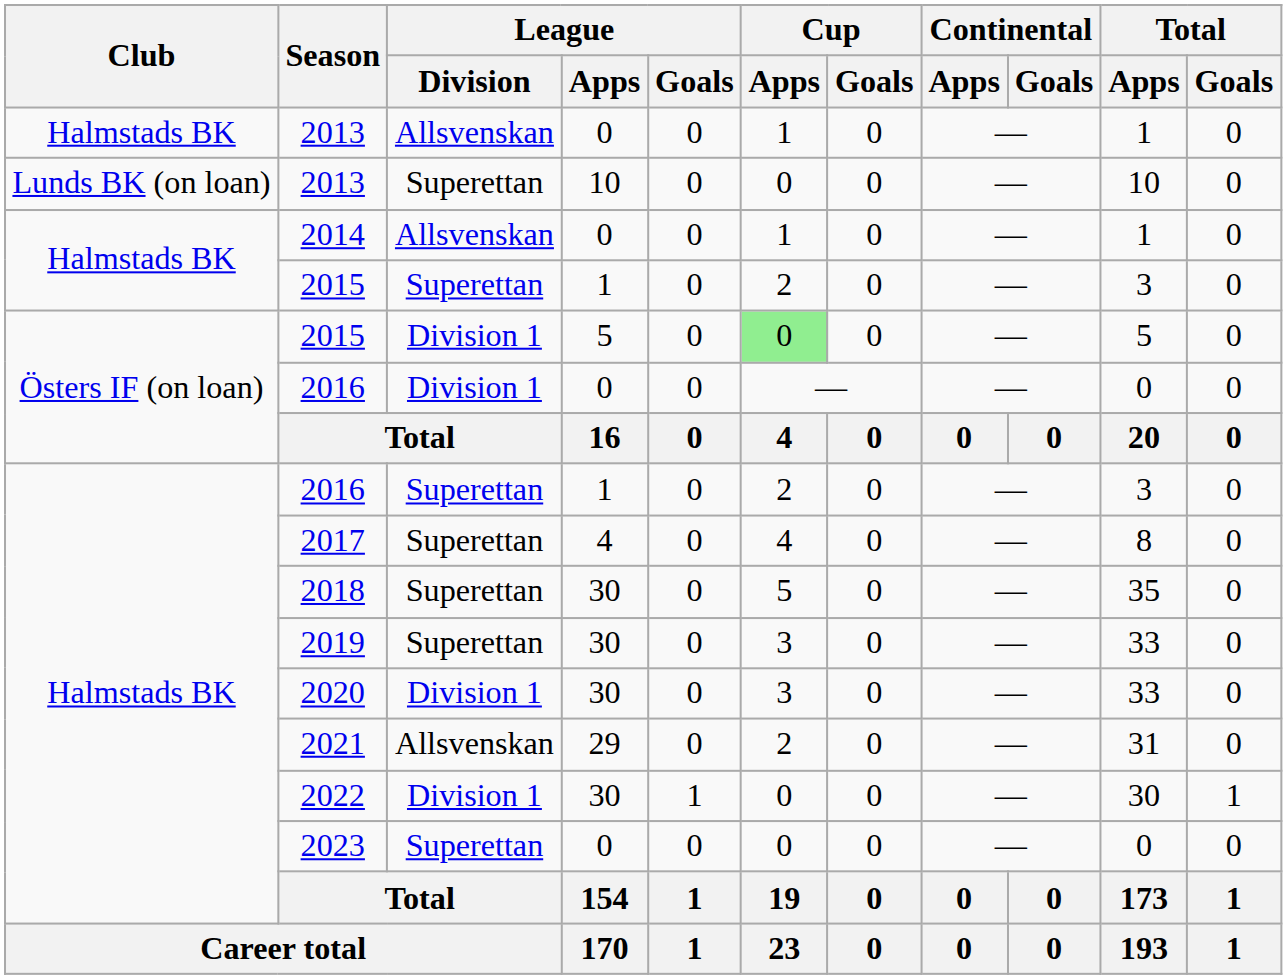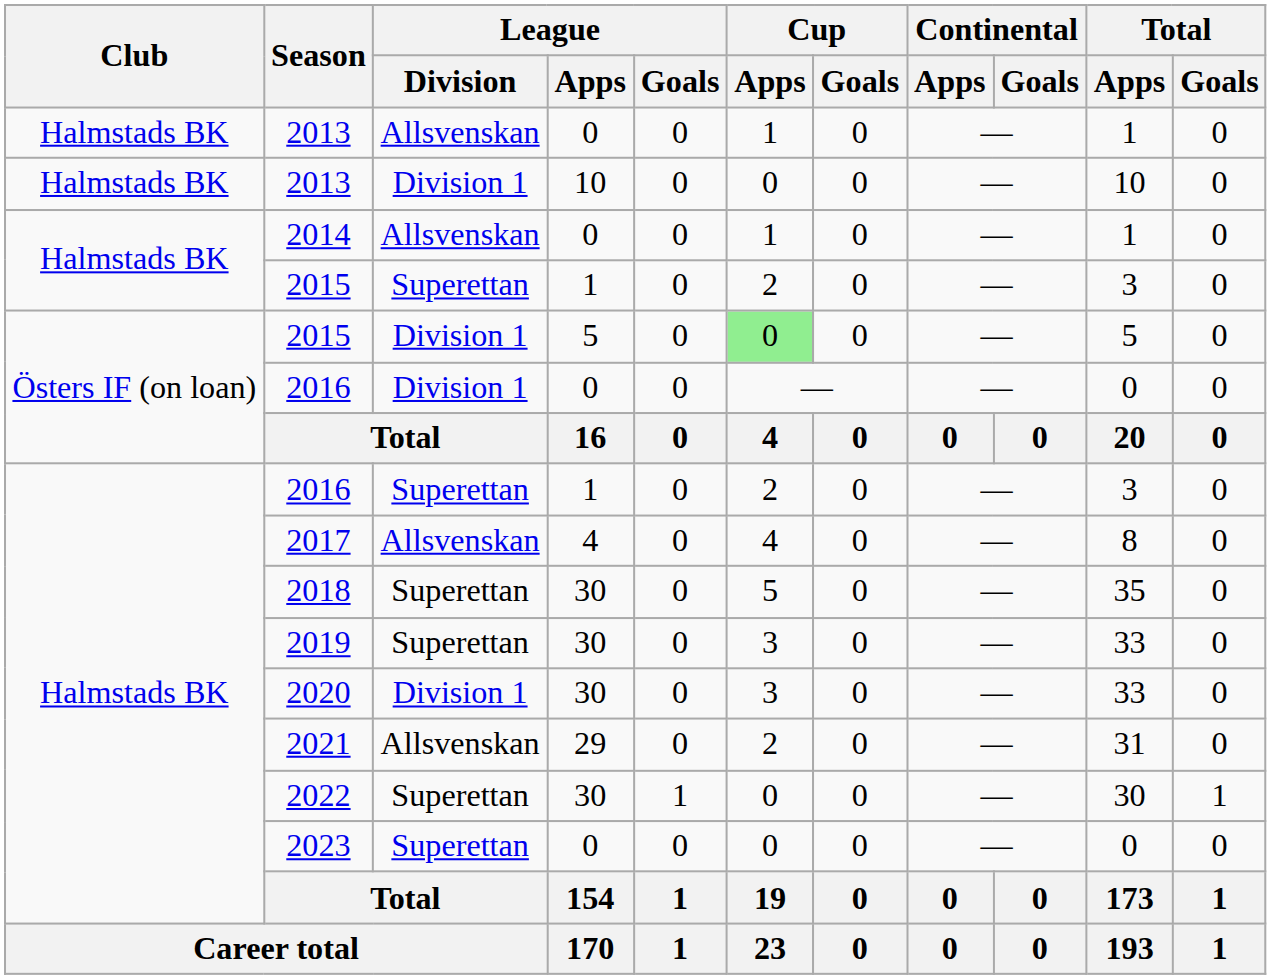2013 / 10 | Club: Lunds BK (on loan) -> Halmstads BK
2013 / 10 | League / Division: Superettan -> Division 1
2017 | League / Division: Superettan -> Allsvenskan
2022 | League / Division: Division 1 -> Superettan
